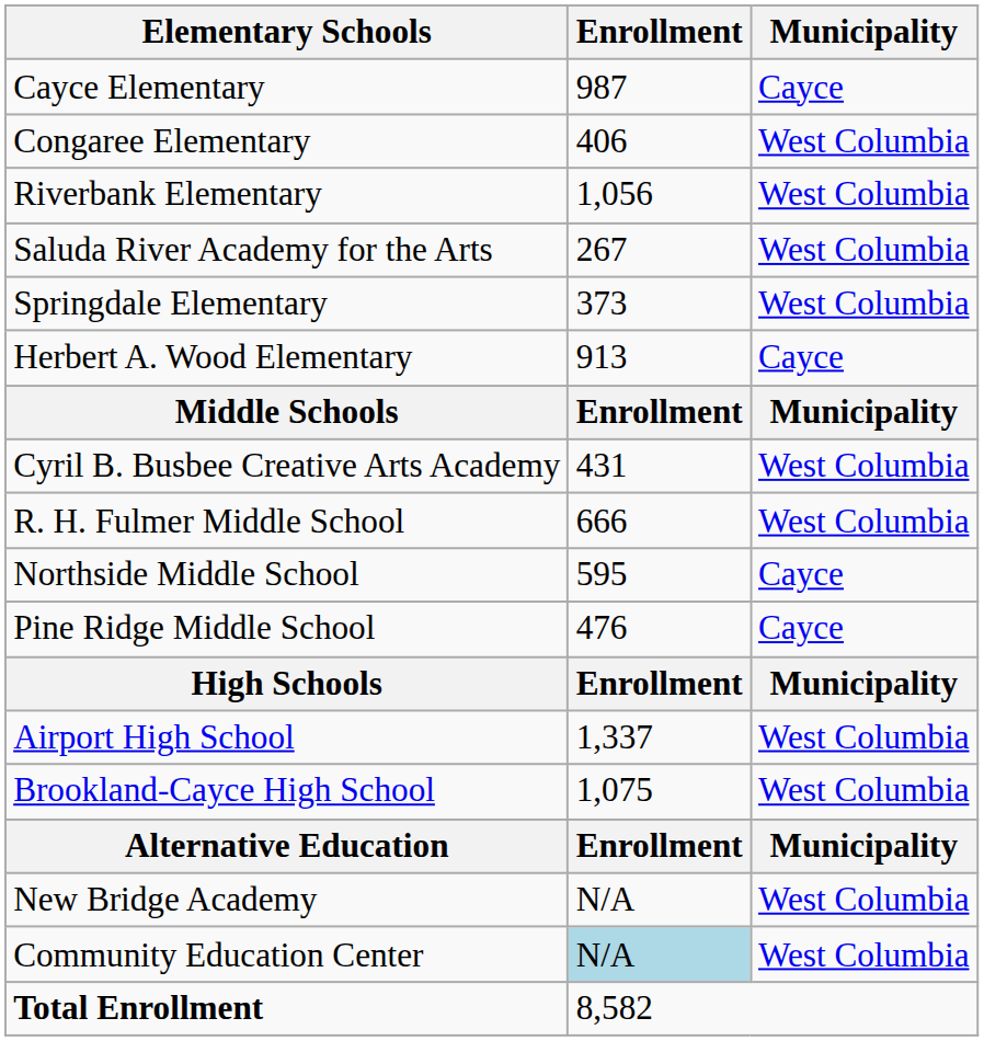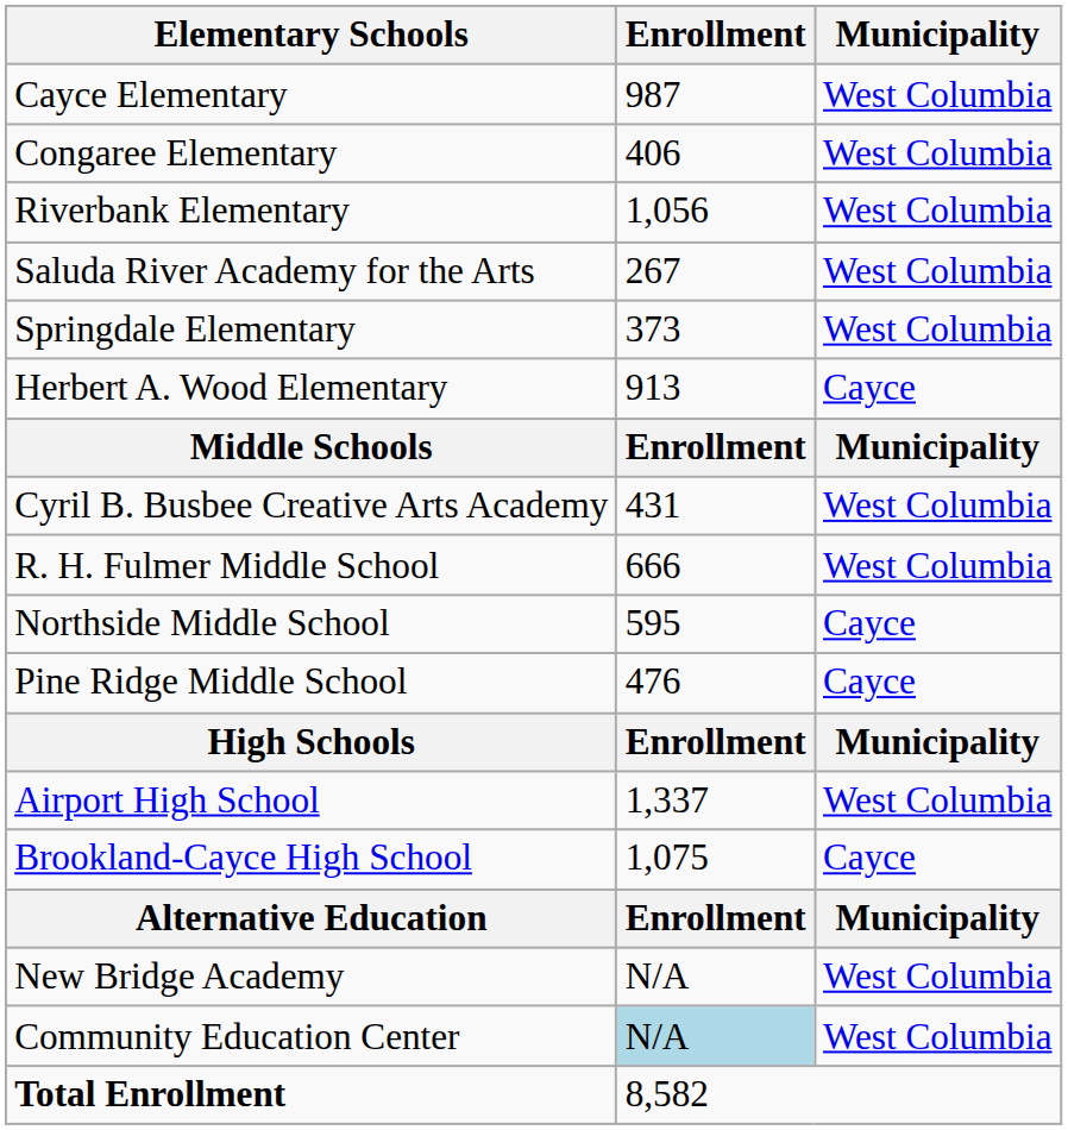Cayce Elementary | Municipality: Cayce -> West Columbia
Brookland-Cayce High School | Municipality: West Columbia -> Cayce
